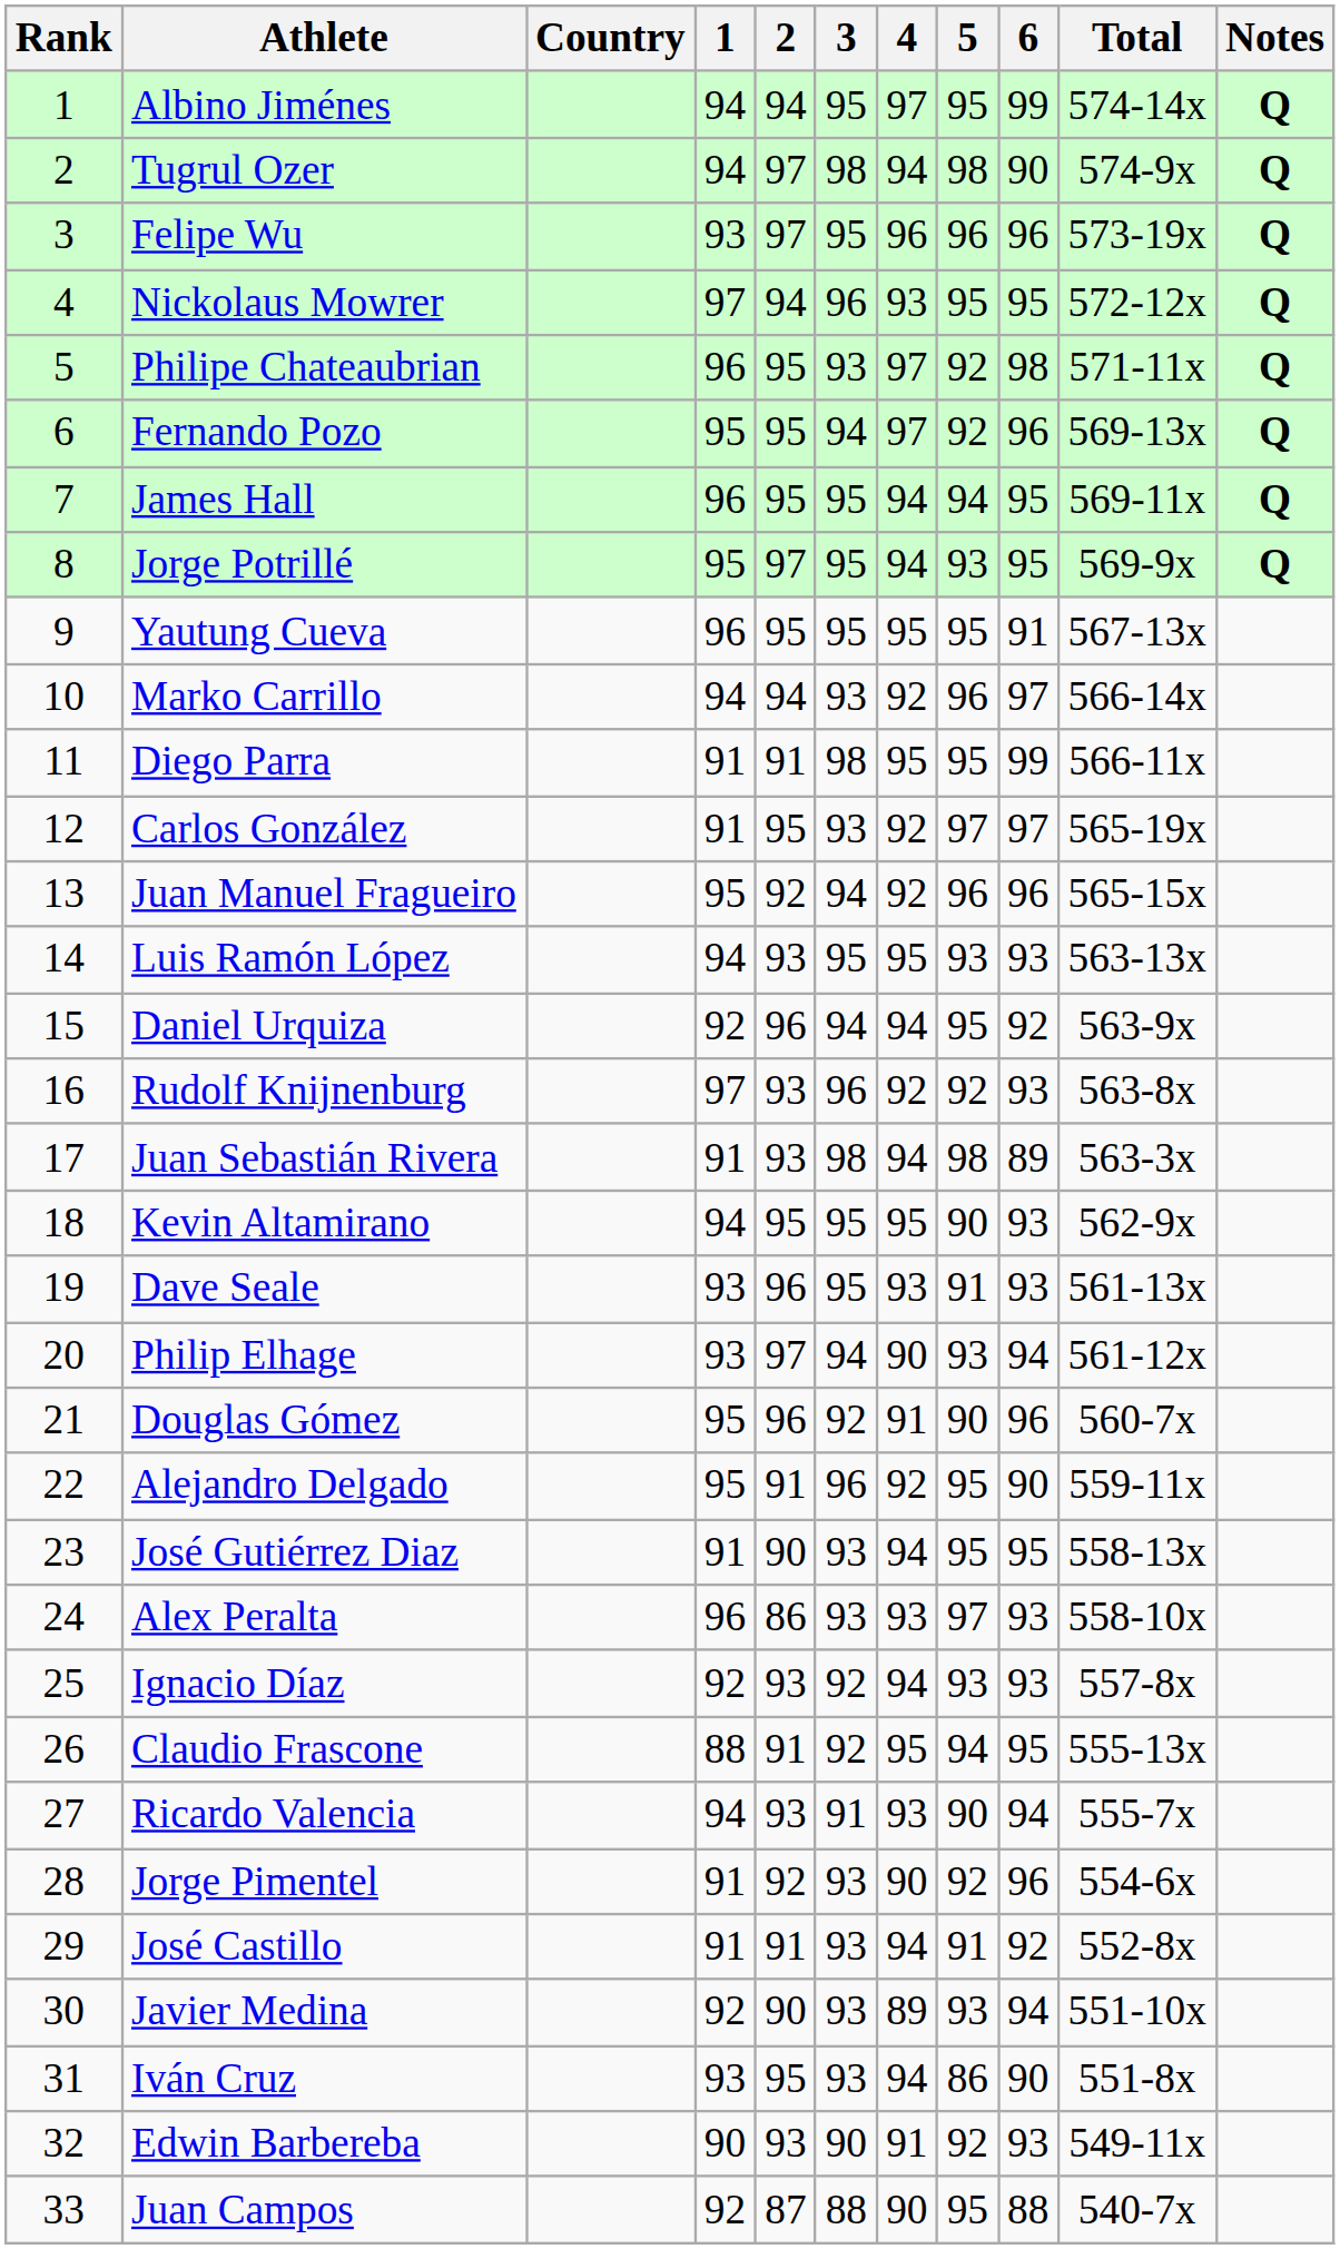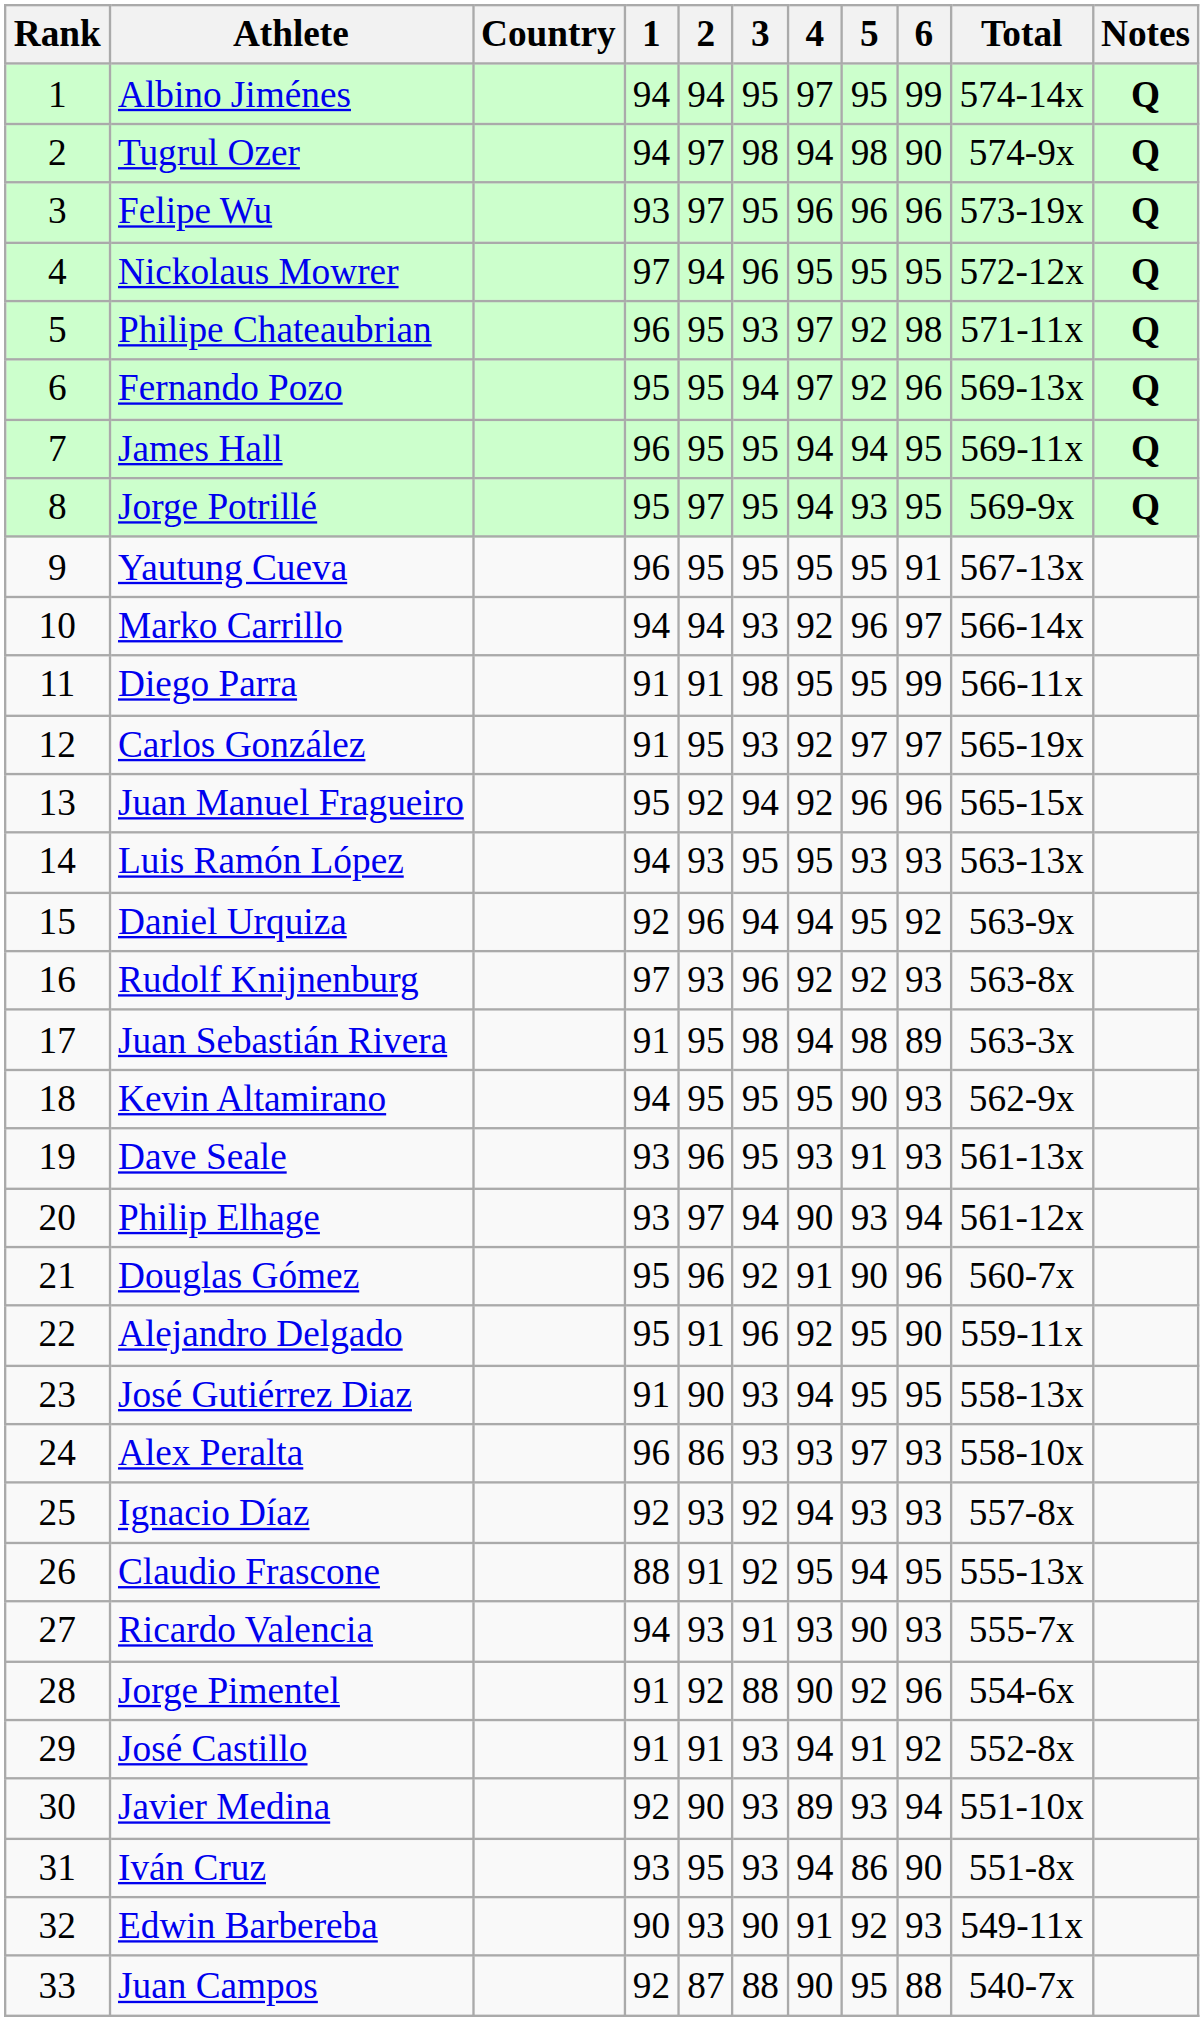Nickolaus Mowrer | 4: 93 -> 95
Juan Sebastián Rivera | 2: 93 -> 95
Ricardo Valencia | 6: 94 -> 93
Jorge Pimentel | 3: 93 -> 88
